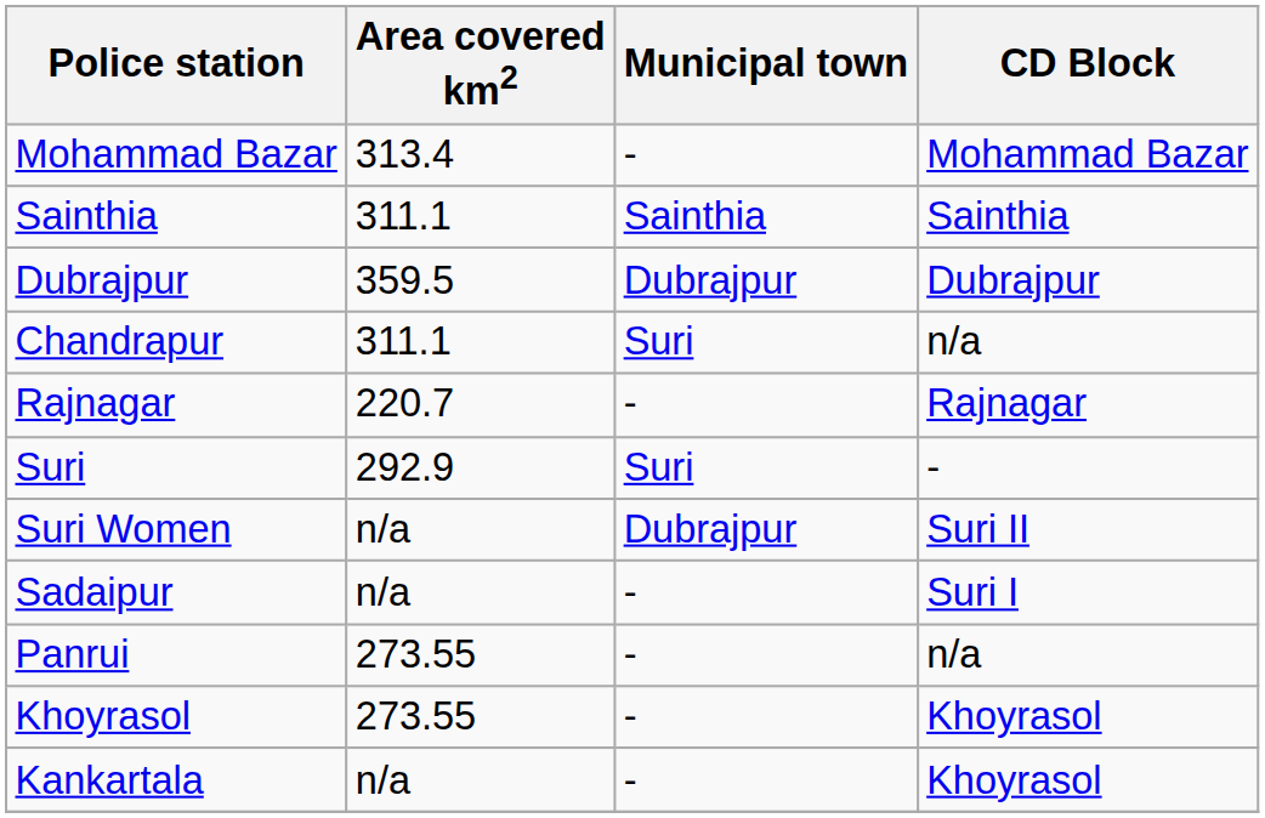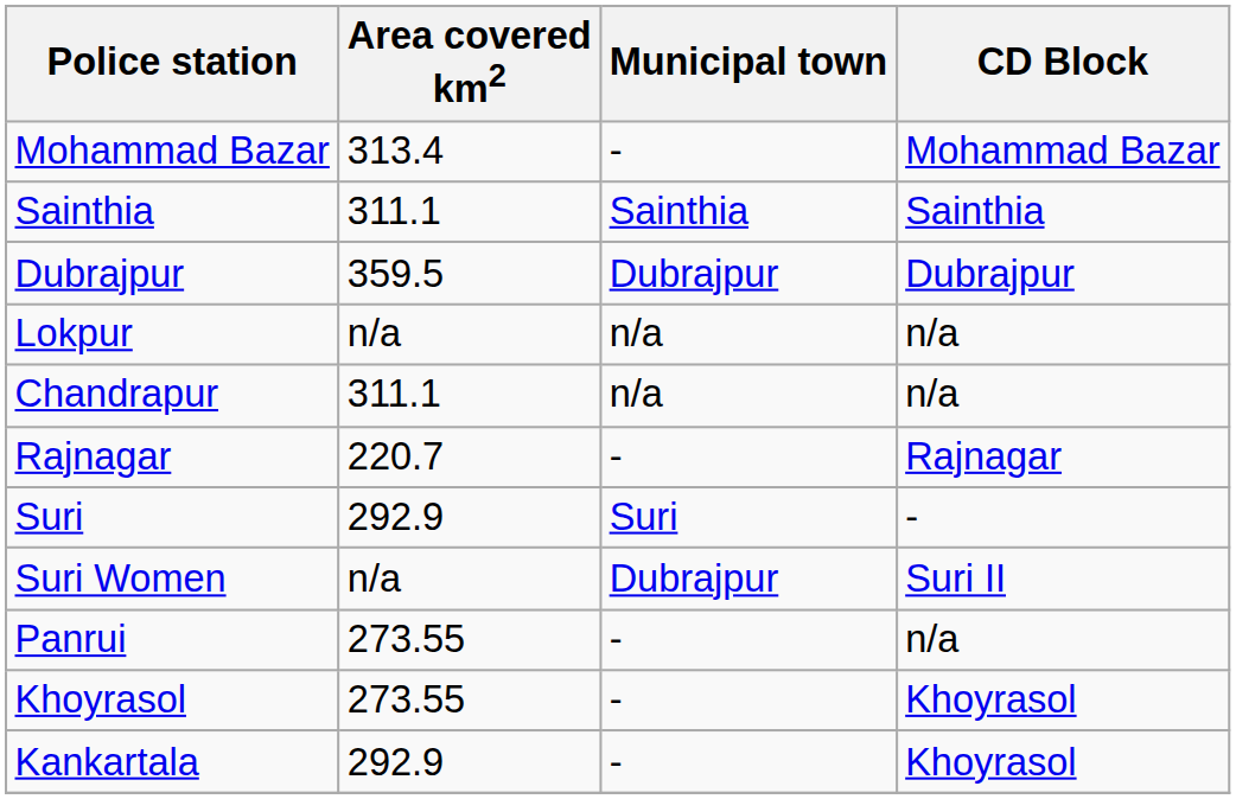+ row: Lokpur | n/a | n/a | n/a
Chandrapur | Municipal town: Suri -> n/a
- row: Sadaipur | n/a | - | Suri I
Kankartala | Area covered km2: n/a -> 292.9
